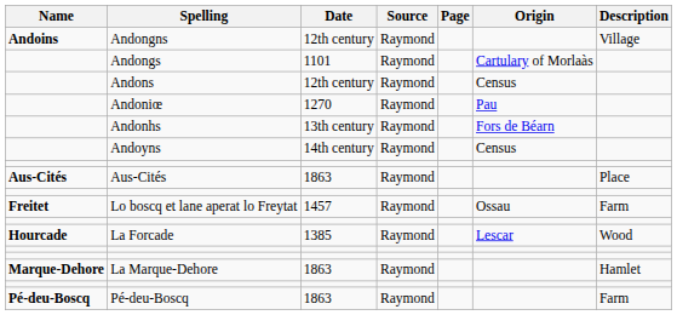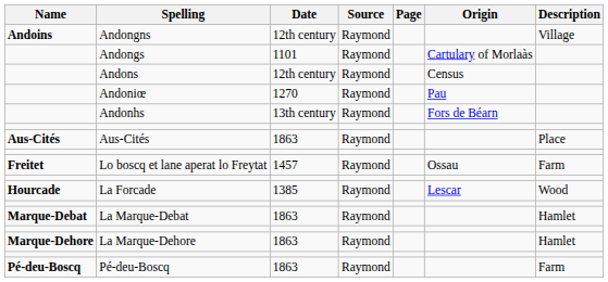- row: Andoyns | 14th century | Raymond | Census
+ row: Marque-Debat | La Marque-Debat | 1863 | Raymond | Hamlet
